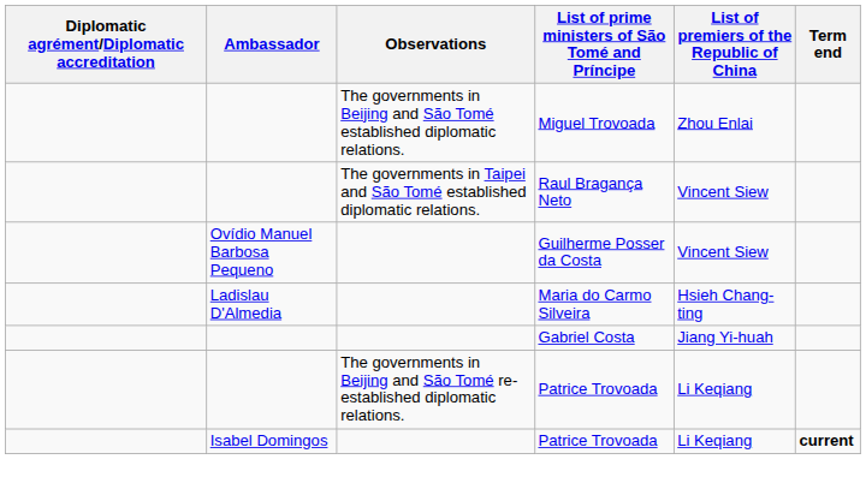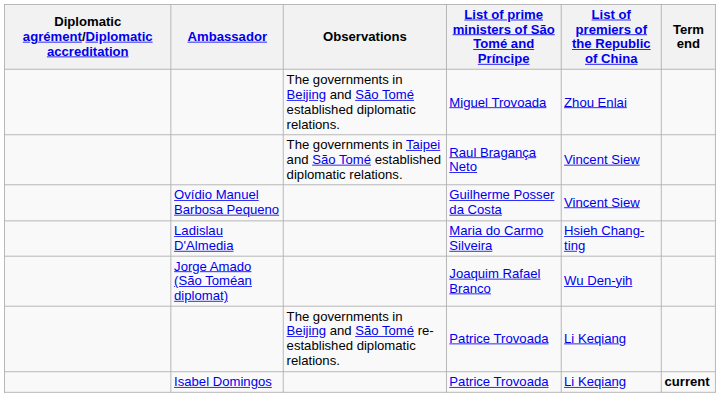+ row: Jorge Amado (São Toméan diplomat) | Joaquim Rafael Branco | Wu Den-yih
- row: Gabriel Costa | Jiang Yi-huah
